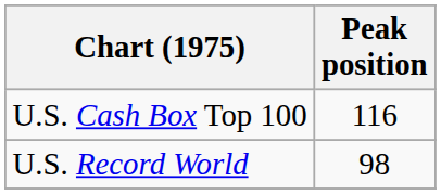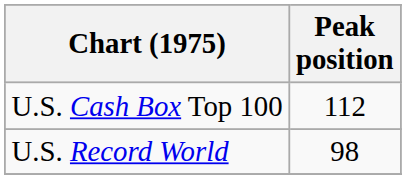U.S. Cash Box Top 100 | Peak position: 116 -> 112
